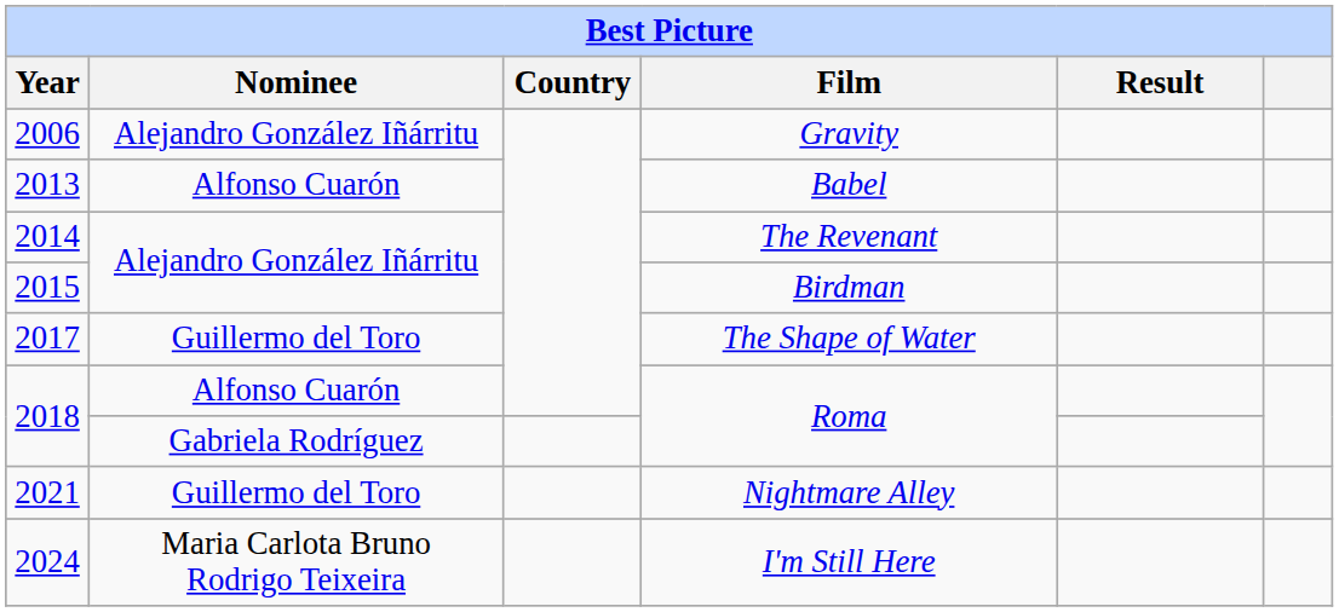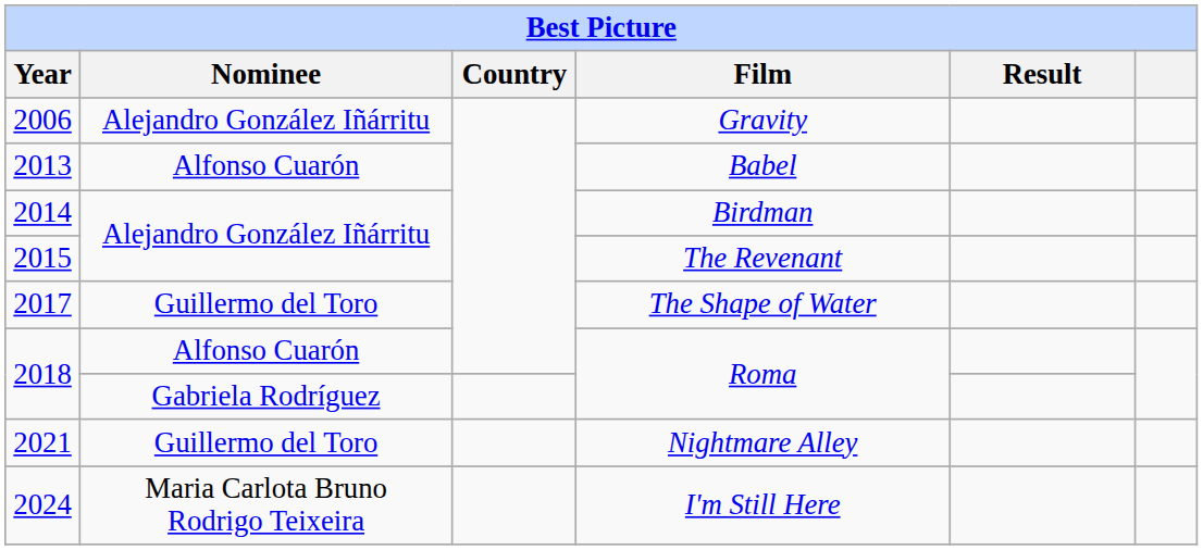2014 | Film: The Revenant -> Birdman
2015 | Film: Birdman -> The Revenant
